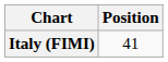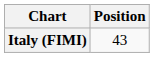Italy (FIMI) | Position: 41 -> 43
